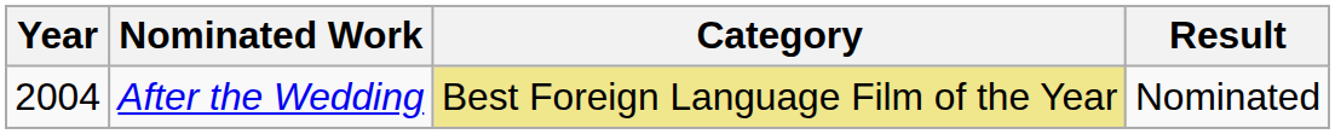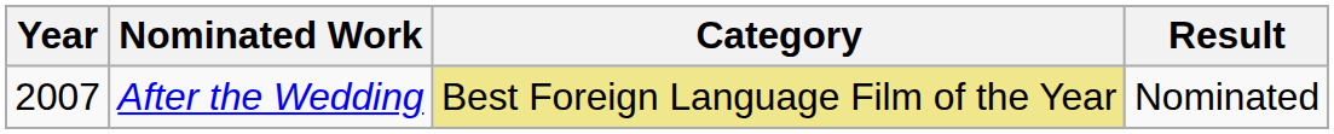After the Wedding | Year: 2004 -> 2007
